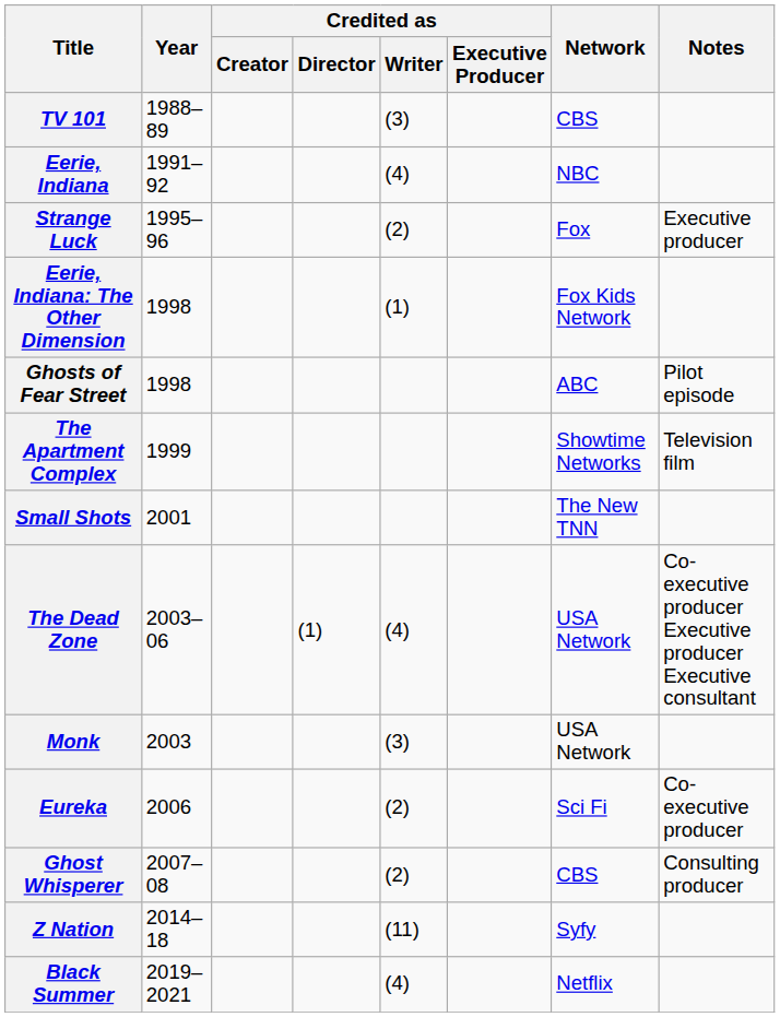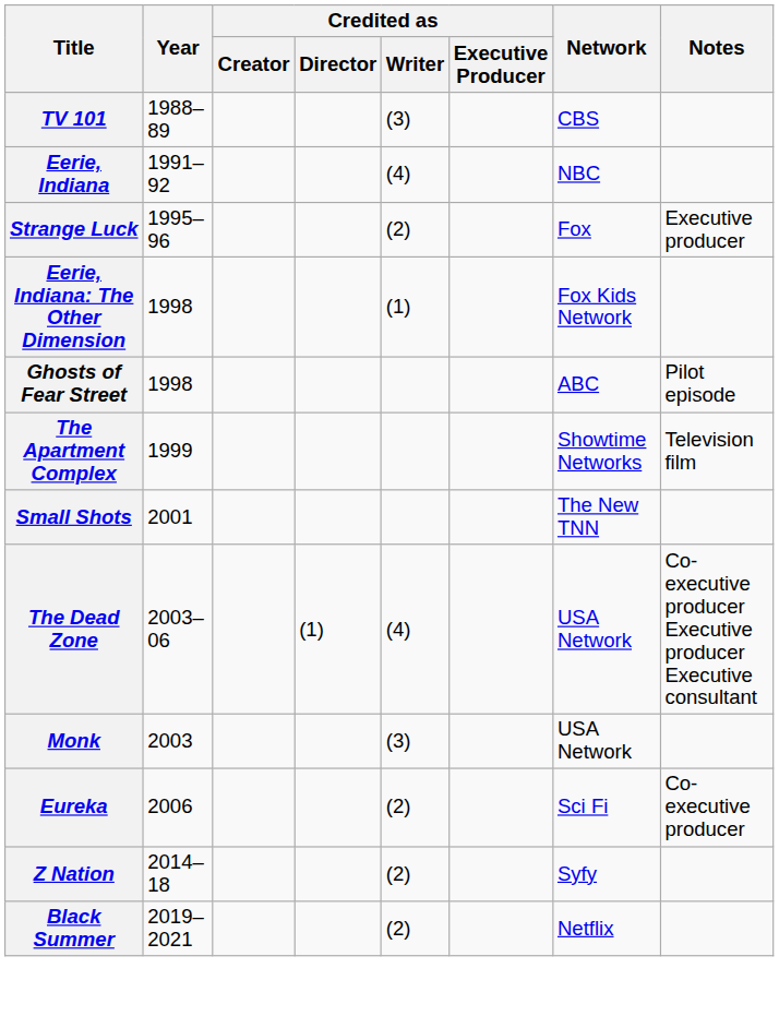- row: Ghost Whisperer | 2007–08 | (2) | CBS | Consulting producer
Z Nation | Credited as / Writer: (11) -> (2)
Black Summer | Credited as / Writer: (4) -> (2)
